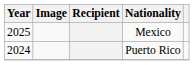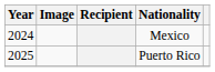Mexico | Year: 2025 -> 2024
Puerto Rico | Year: 2024 -> 2025
